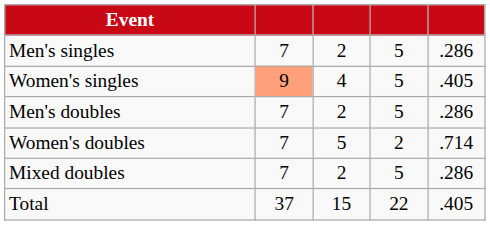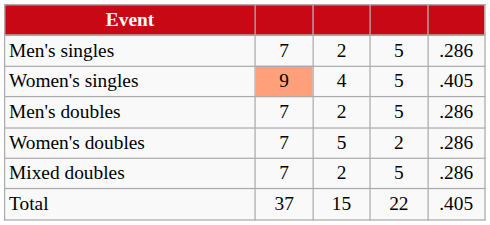Women's doubles | column 5: .714 -> .286
